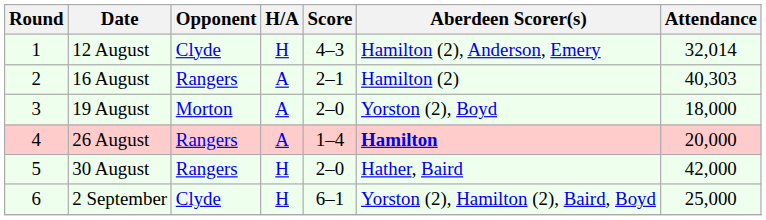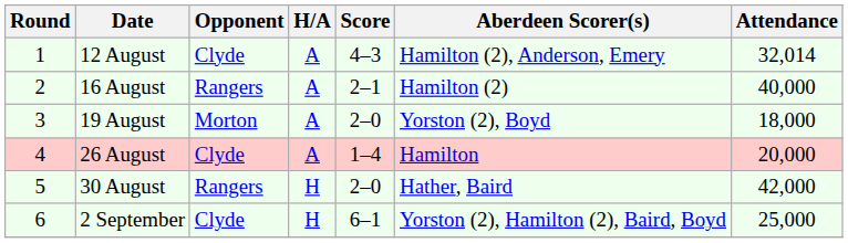12 August | H/A: H -> A
16 August | Attendance: 40,303 -> 40,000
26 August | Opponent: Rangers -> Clyde
26 August | Aberdeen Scorer(s): bold -> normal
